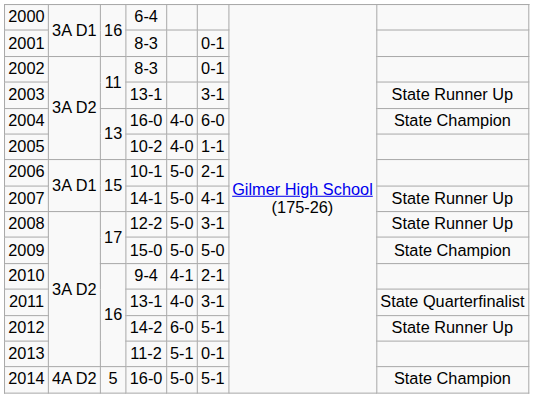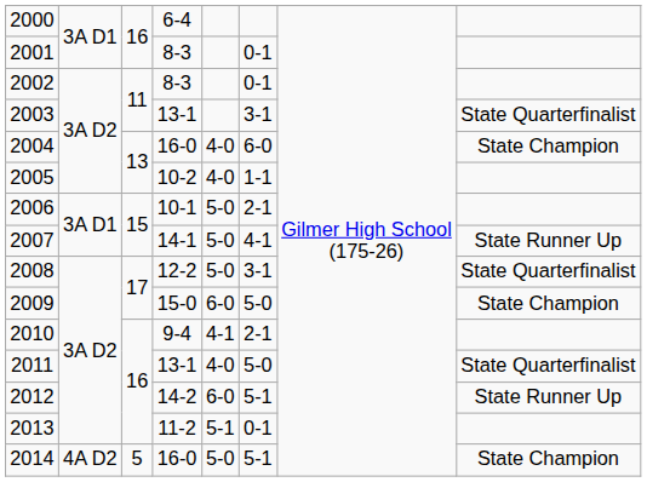2003 | column 8: State Runner Up -> State Quarterfinalist
2008 | column 8: State Runner Up -> State Quarterfinalist
2009 | column 5: 5-0 -> 6-0
2011 | column 6: 3-1 -> 5-0
